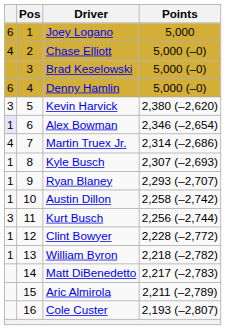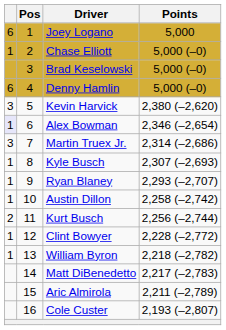Chase Elliott | column 1: 4 -> 1
Martin Truex Jr. | column 1: 4 -> 3
Kurt Busch | column 1: 3 -> 2
